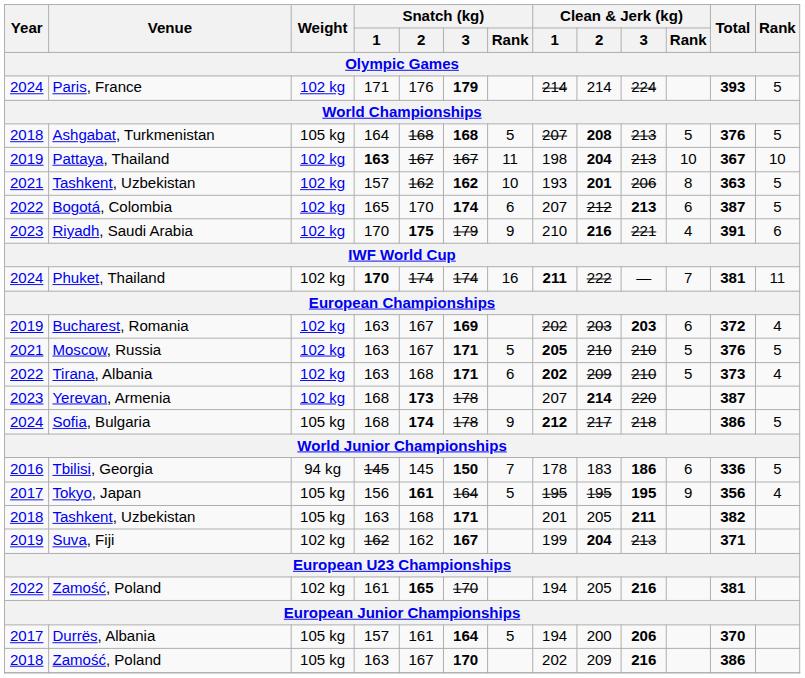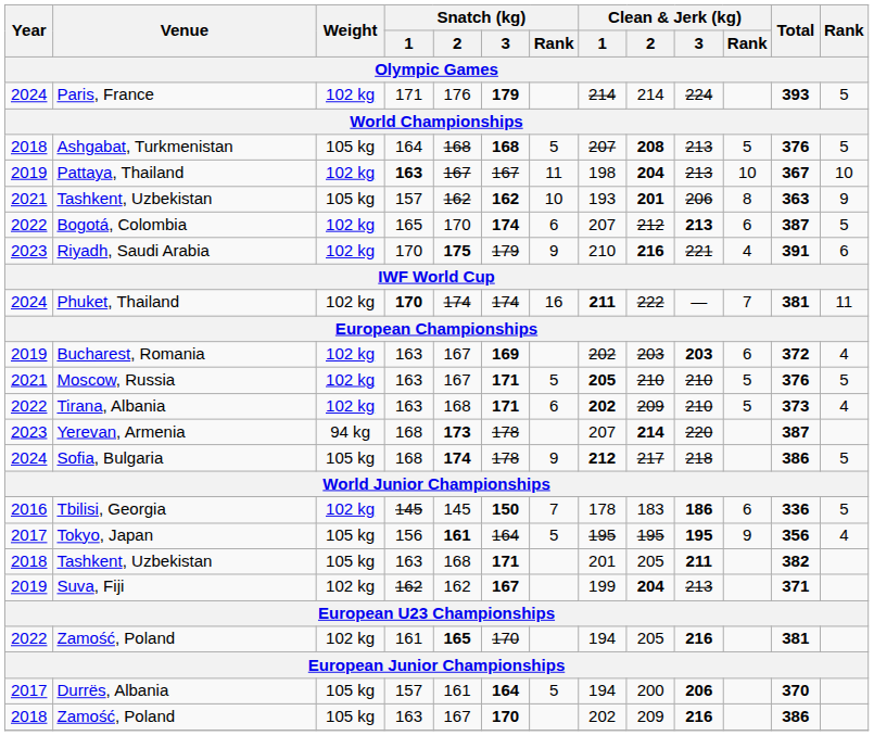Tashkent, Uzbekistan / 157 | Weight: 102 kg -> 105 kg
Tashkent, Uzbekistan / 157 | Rank: 5 -> 9
Yerevan, Armenia | Weight: 102 kg -> 94 kg
Tbilisi, Georgia | Weight: 94 kg -> 102 kg
